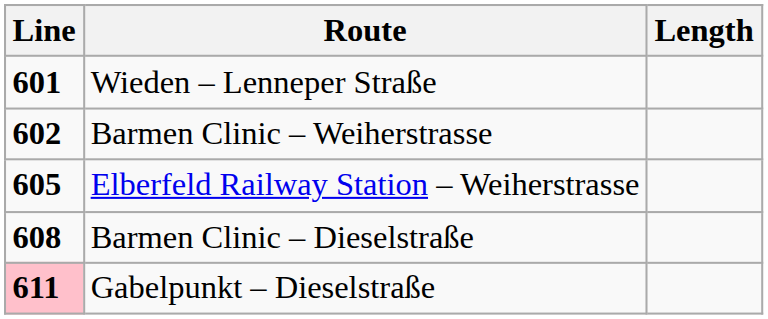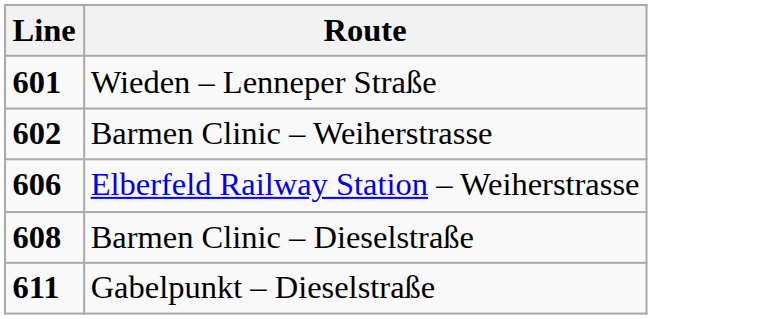- column: Length
Elberfeld Railway Station – Weiherstrasse | Line: 605 -> 606
Gabelpunkt – Dieselstraße | Line: pink background -> no background
